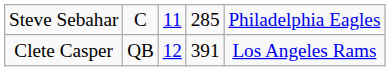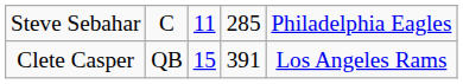Clete Casper | column 3: 12 -> 15
